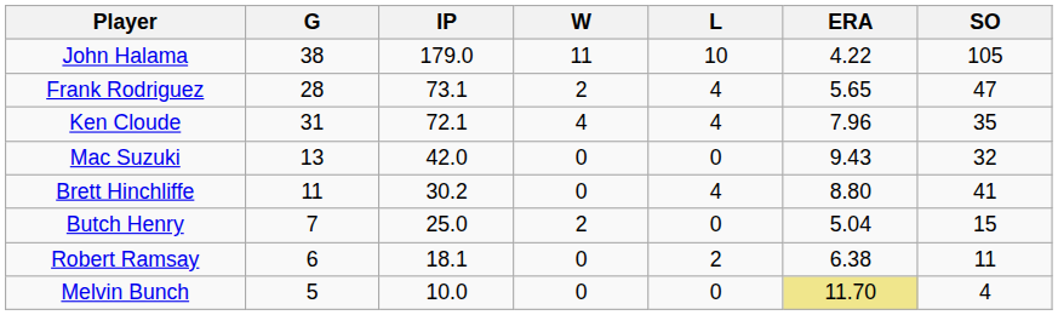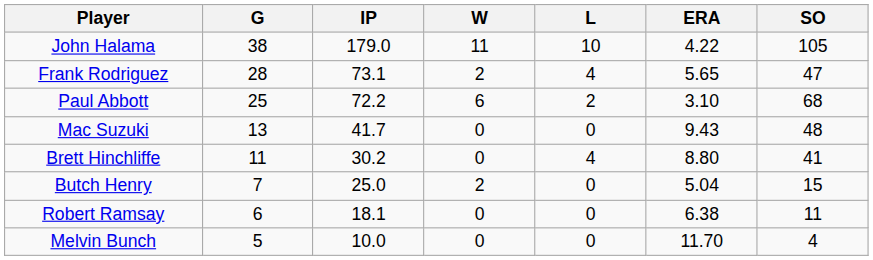+ row: Paul Abbott | 25 | 72.2 | 6 | 2 | 3.10 | 68
- row: Ken Cloude | 31 | 72.1 | 4 | 4 | 7.96 | 35
Mac Suzuki | IP: 42.0 -> 41.7
Mac Suzuki | SO: 32 -> 48
Robert Ramsay | L: 2 -> 0
Melvin Bunch | ERA: khaki background -> no background
